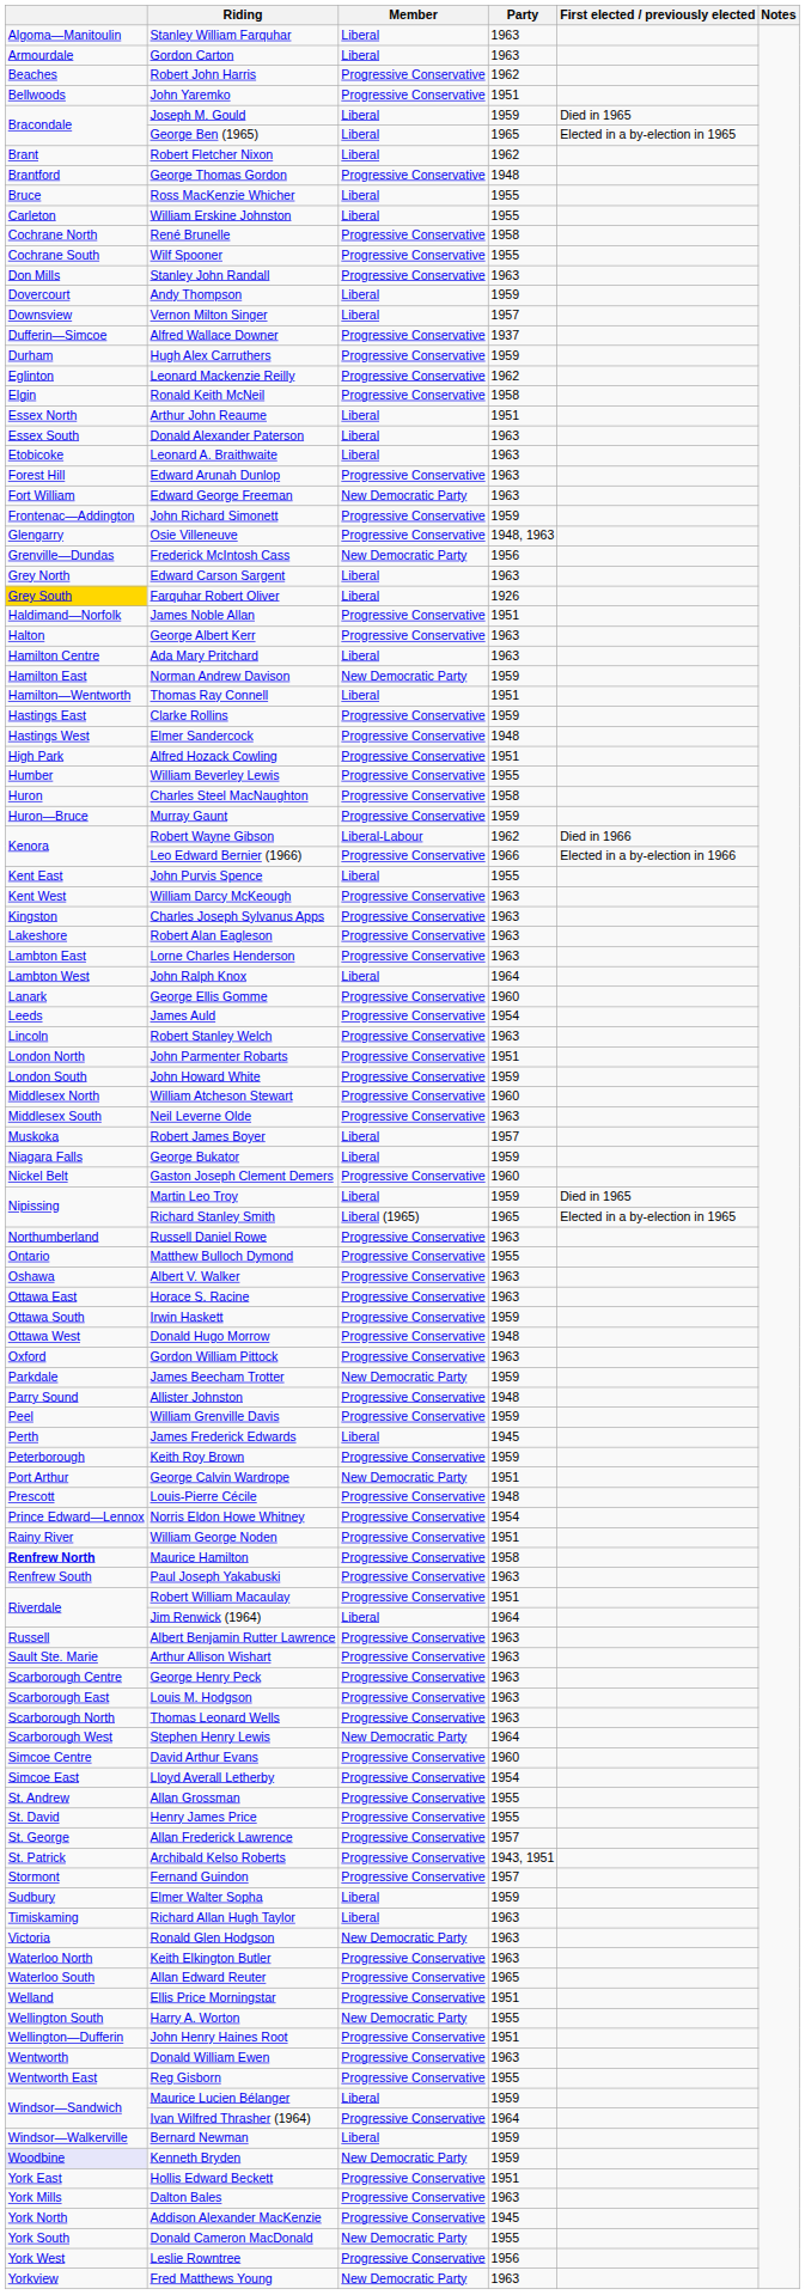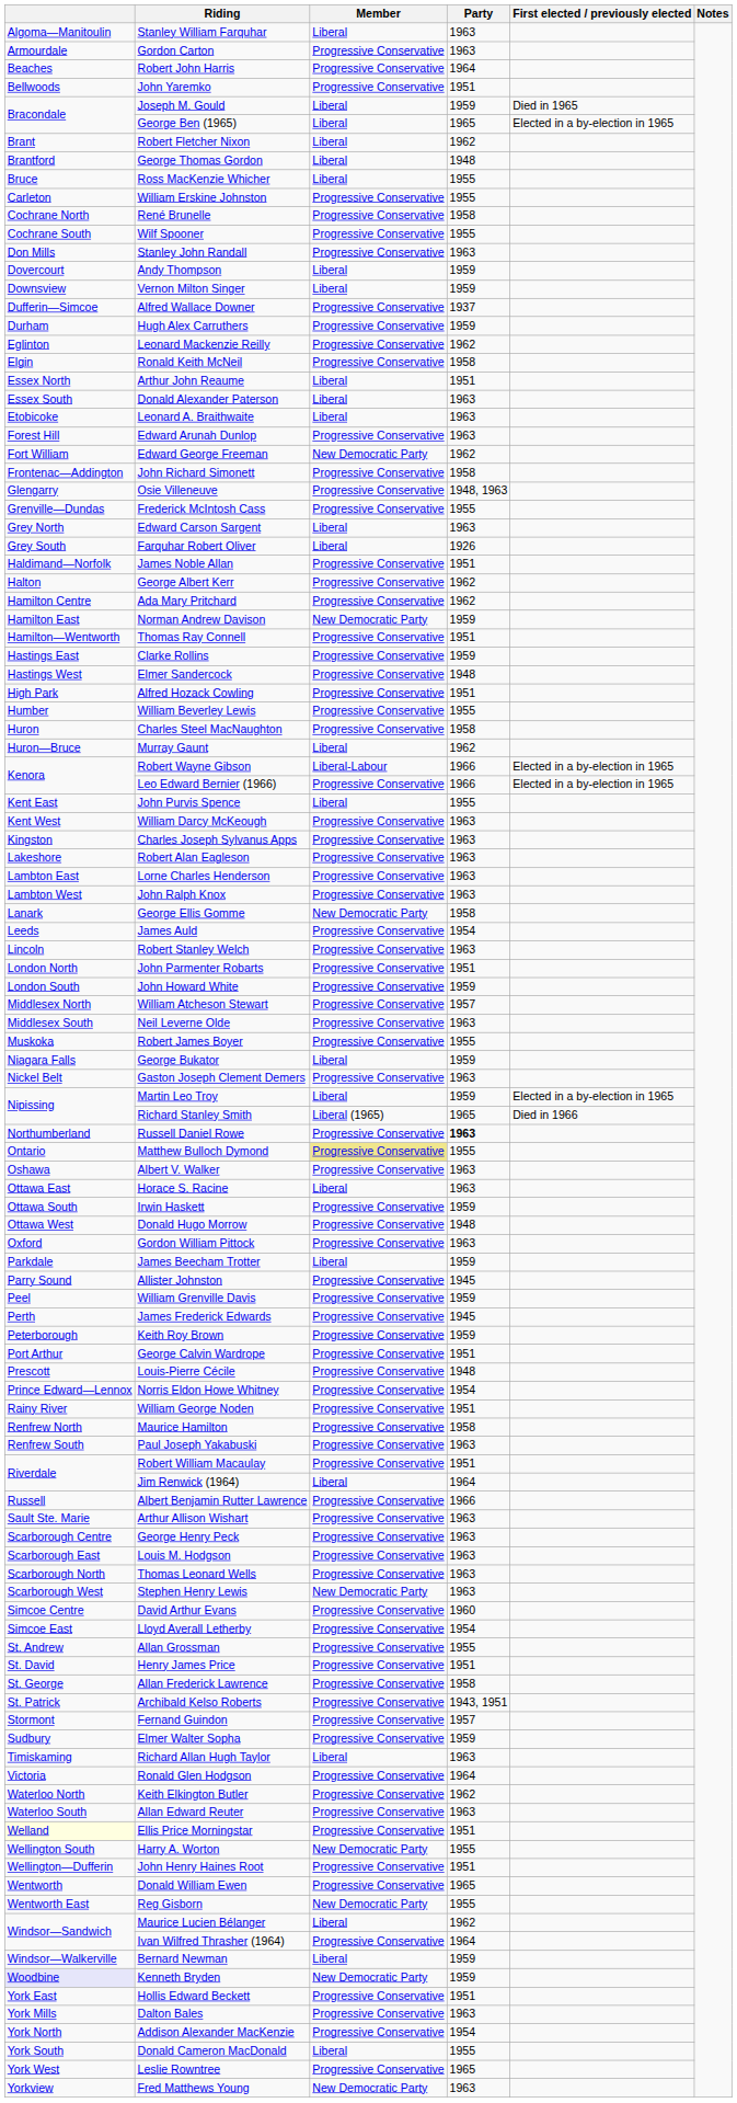Gordon Carton | Member: Liberal -> Progressive Conservative
Robert John Harris | Party: 1962 -> 1964
George Thomas Gordon | Member: Progressive Conservative -> Liberal
William Erskine Johnston | Member: Liberal -> Progressive Conservative
Vernon Milton Singer | Party: 1957 -> 1959
Edward George Freeman | Party: 1963 -> 1962
John Richard Simonett | Party: 1959 -> 1958
Frederick McIntosh Cass | Member: New Democratic Party -> Progressive Conservative
Frederick McIntosh Cass | Party: 1956 -> 1955
Farquhar Robert Oliver | column 1: gold background -> no background
George Albert Kerr | Party: 1963 -> 1962
Ada Mary Pritchard | Member: Liberal -> Progressive Conservative
Ada Mary Pritchard | Party: 1963 -> 1962
Thomas Ray Connell | Member: Liberal -> Progressive Conservative
Murray Gaunt | Member: Progressive Conservative -> Liberal
Murray Gaunt | Party: 1959 -> 1962
Robert Wayne Gibson | Party: 1962 -> 1966
Robert Wayne Gibson | First elected / previously elected: Died in 1966 -> Elected in a by-election in 1965
Leo Edward Bernier (1966) | First elected / previously elected: Elected in a by-election in 1966 -> Elected in a by-election in 1965
John Ralph Knox | Member: Liberal -> Progressive Conservative
John Ralph Knox | Party: 1964 -> 1963
George Ellis Gomme | Member: Progressive Conservative -> New Democratic Party
George Ellis Gomme | Party: 1960 -> 1958
William Atcheson Stewart | Party: 1960 -> 1957
Robert James Boyer | Member: Liberal -> Progressive Conservative
Robert James Boyer | Party: 1957 -> 1955
Gaston Joseph Clement Demers | Party: 1960 -> 1963
Martin Leo Troy | First elected / previously elected: Died in 1965 -> Elected in a by-election in 1965
Richard Stanley Smith | First elected / previously elected: Elected in a by-election in 1965 -> Died in 1966
Russell Daniel Rowe | Party: normal -> bold
Matthew Bulloch Dymond | Member: no background -> khaki background
Horace S. Racine | Member: Progressive Conservative -> Liberal
James Beecham Trotter | Member: New Democratic Party -> Liberal
Allister Johnston | Party: 1948 -> 1945
James Frederick Edwards | Member: Liberal -> Progressive Conservative
George Calvin Wardrope | Member: New Democratic Party -> Progressive Conservative
Maurice Hamilton | column 1: bold -> normal
Albert Benjamin Rutter Lawrence | Party: 1963 -> 1966
Stephen Henry Lewis | Party: 1964 -> 1963
Henry James Price | Party: 1955 -> 1951
Allan Frederick Lawrence | Party: 1957 -> 1958
Elmer Walter Sopha | Member: Liberal -> Progressive Conservative
Ronald Glen Hodgson | Member: New Democratic Party -> Progressive Conservative
Ronald Glen Hodgson | Party: 1963 -> 1964
Keith Elkington Butler | Party: 1963 -> 1962
Allan Edward Reuter | Party: 1965 -> 1963
Ellis Price Morningstar | column 1: no background -> lightyellow background
Donald William Ewen | Party: 1963 -> 1965
Reg Gisborn | Member: Progressive Conservative -> New Democratic Party
Maurice Lucien Bélanger | Party: 1959 -> 1962
Addison Alexander MacKenzie | Party: 1945 -> 1954
Donald Cameron MacDonald | Member: New Democratic Party -> Liberal
Leslie Rowntree | Party: 1956 -> 1965
